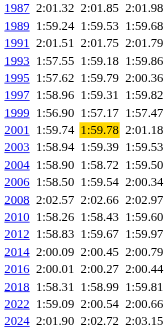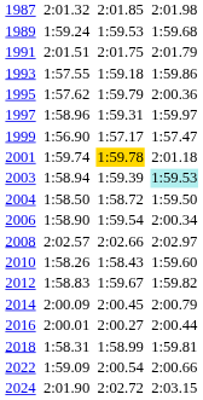1997 | column 7: 1:59.82 -> 1:59.97
2003 | column 7: no background -> paleturquoise background
2004 | column 3: 1:58.90 -> 1:58.50
2006 | column 3: 1:58.50 -> 1:58.90
2012 | column 7: 1:59.97 -> 1:59.82
